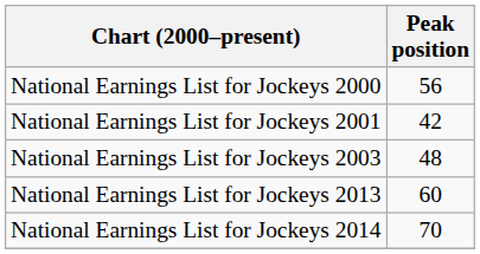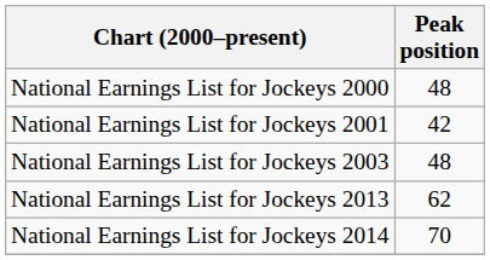National Earnings List for Jockeys 2000 | Peak position: 56 -> 48
National Earnings List for Jockeys 2013 | Peak position: 60 -> 62
